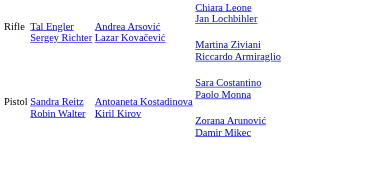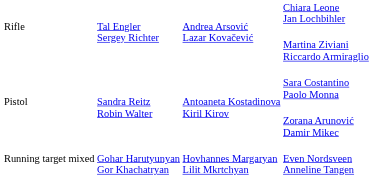+ row: Running target mixed | Gohar Harutyunyan Gor Khachatryan | Hovhannes Margaryan Lilit Mkrtchyan | Even Nordsveen Anneline Tangen
